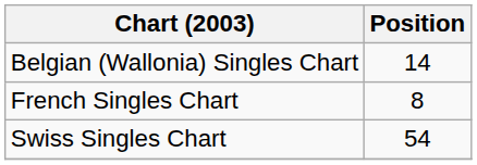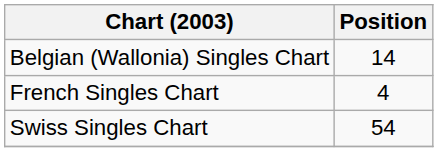French Singles Chart | Position: 8 -> 4
